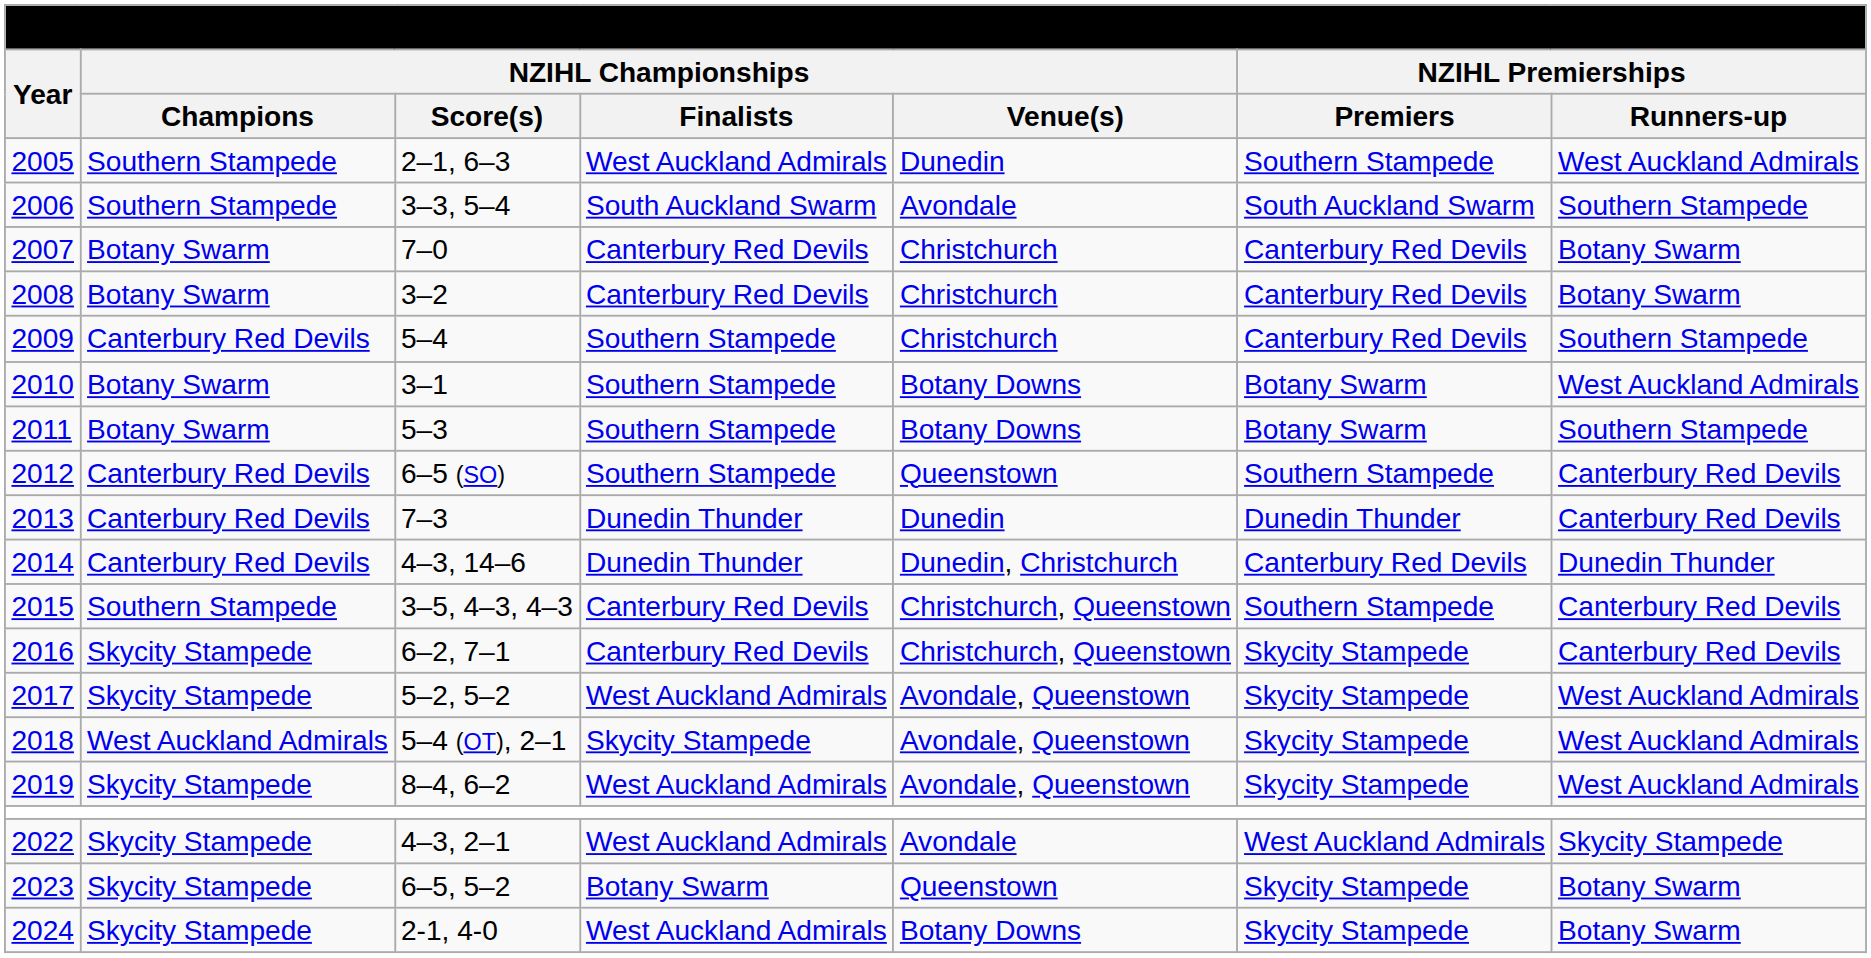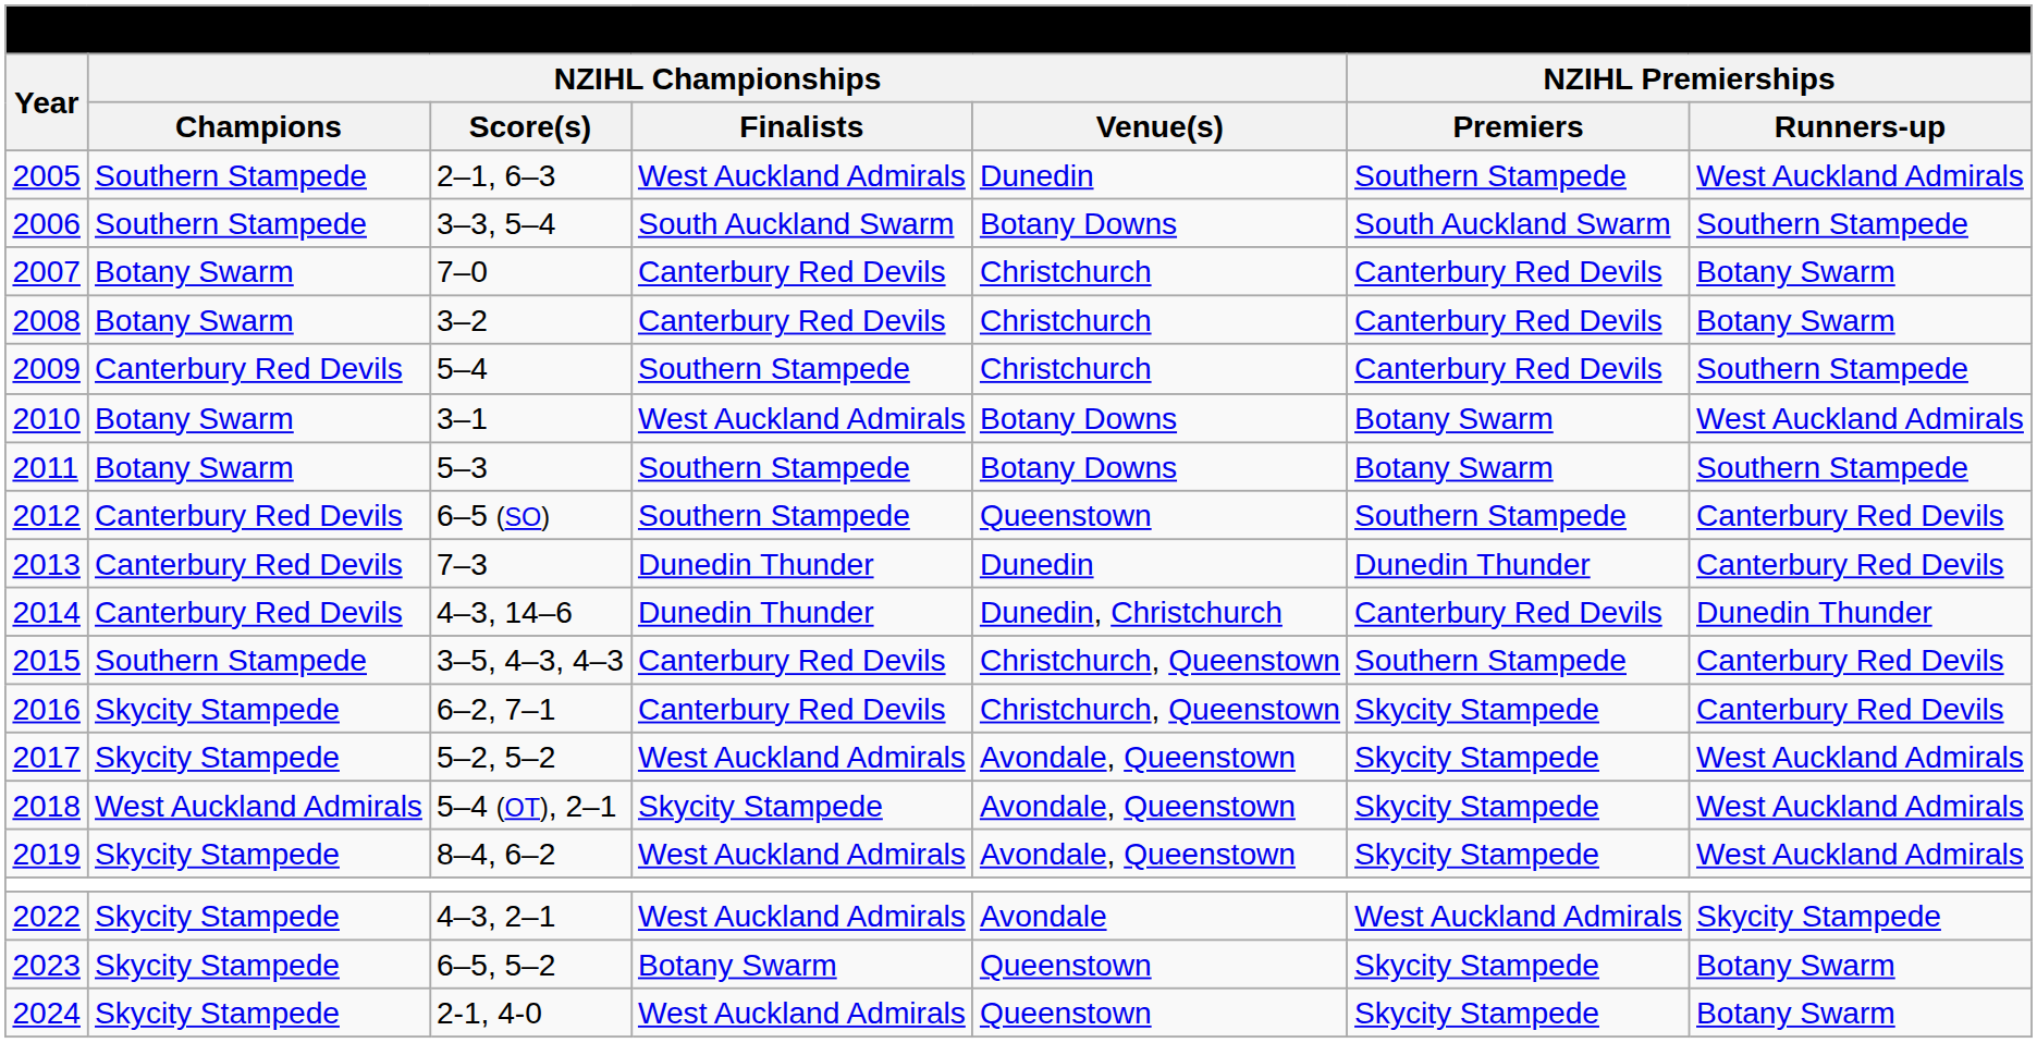2006 | NZIHL Championships / Venue(s): Avondale -> Botany Downs
2010 | NZIHL Championships / Finalists: Southern Stampede -> West Auckland Admirals
2024 | NZIHL Championships / Venue(s): Botany Downs -> Queenstown
